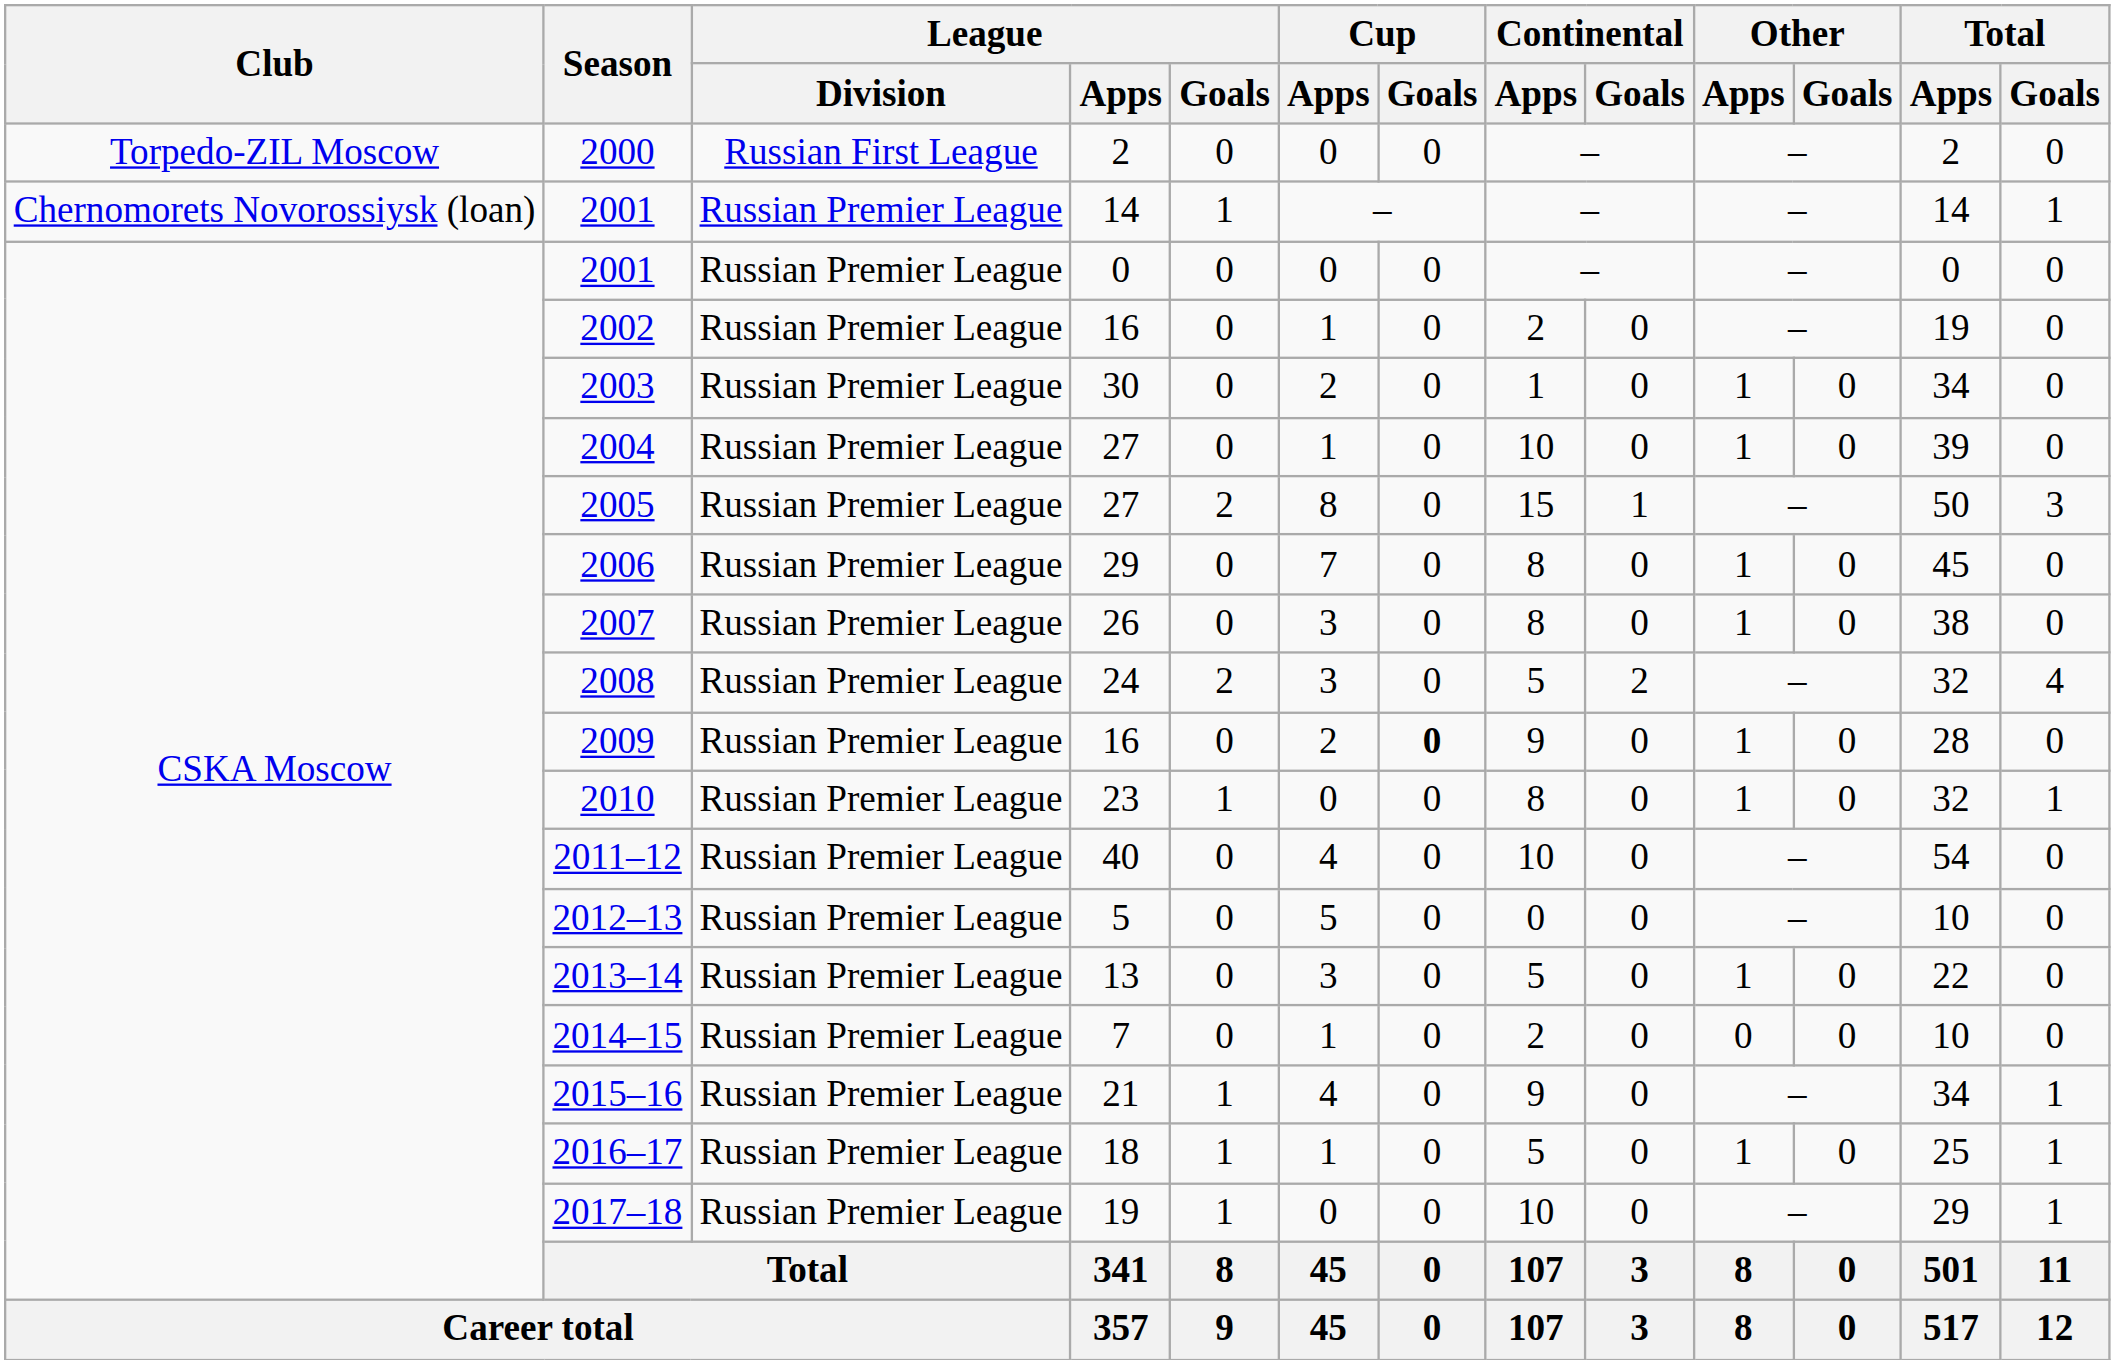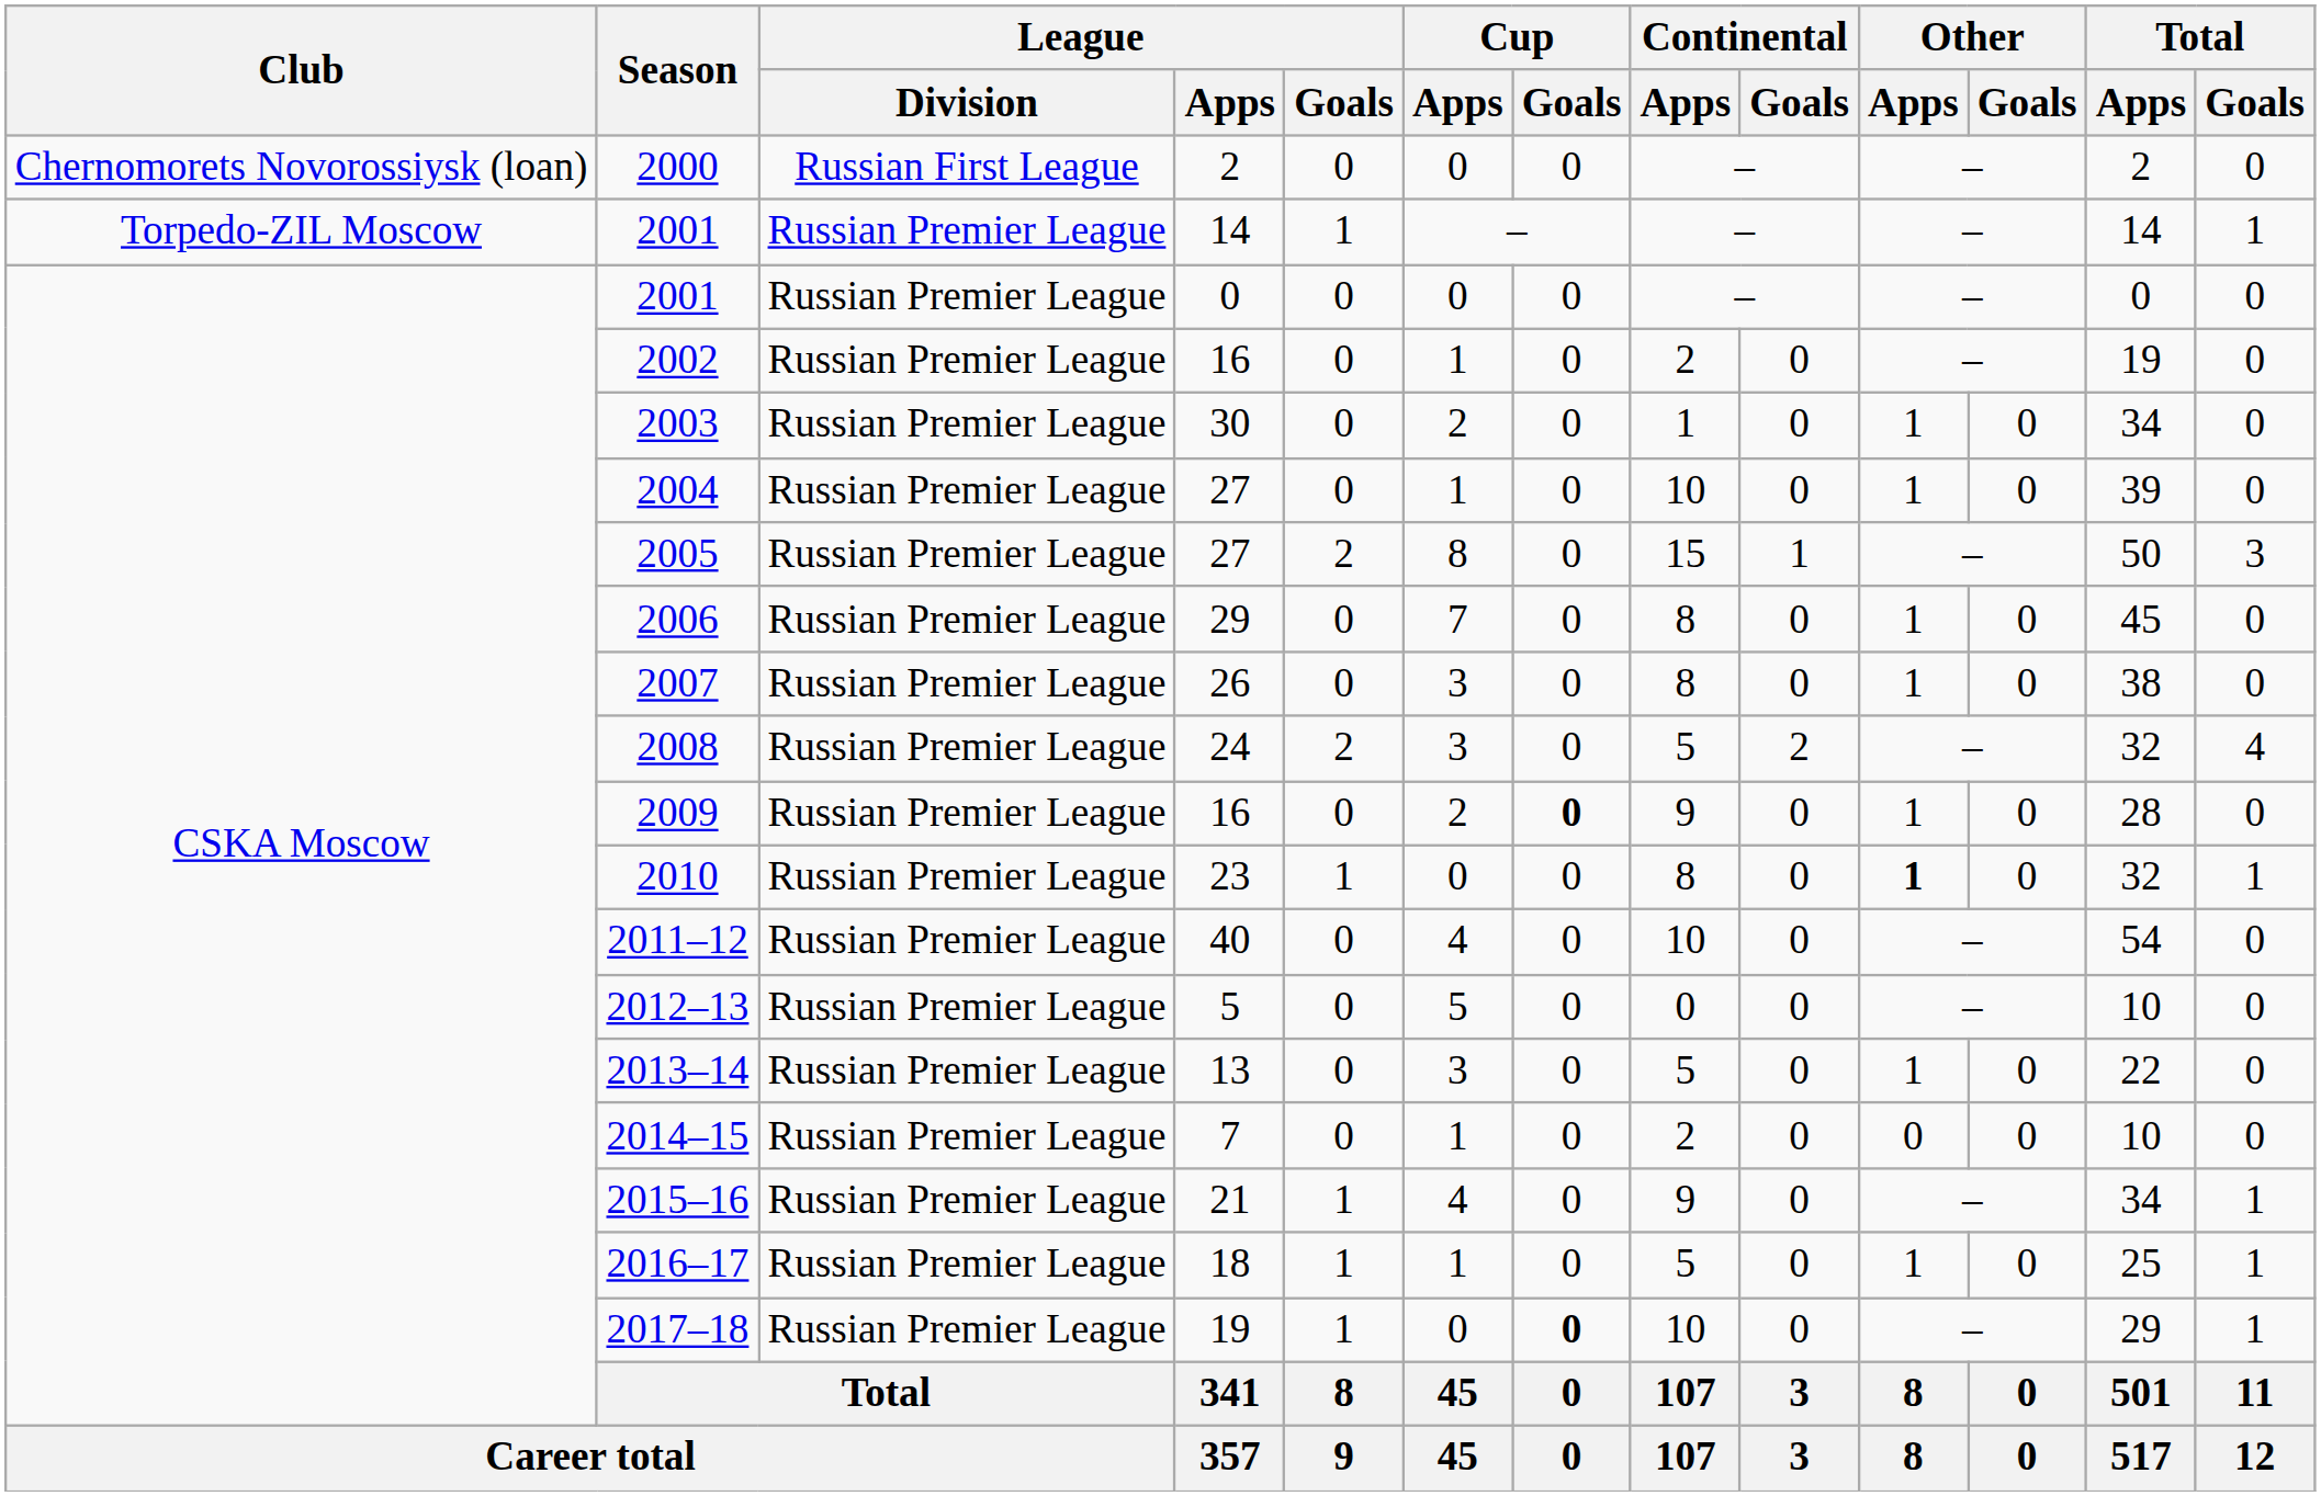2000 | Club: Torpedo-ZIL Moscow -> Chernomorets Novorossiysk (loan)
2001 / 14 | Club: Chernomorets Novorossiysk (loan) -> Torpedo-ZIL Moscow
2010 | Other / Apps: normal -> bold
2017–18 | Cup / Goals: normal -> bold
